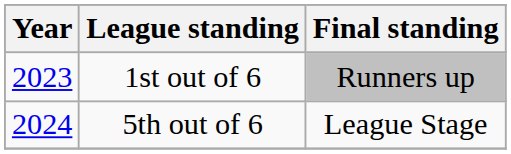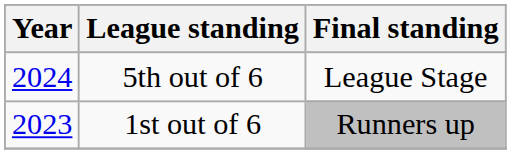rows swapped: 1st out of 6 <-> 5th out of 6
